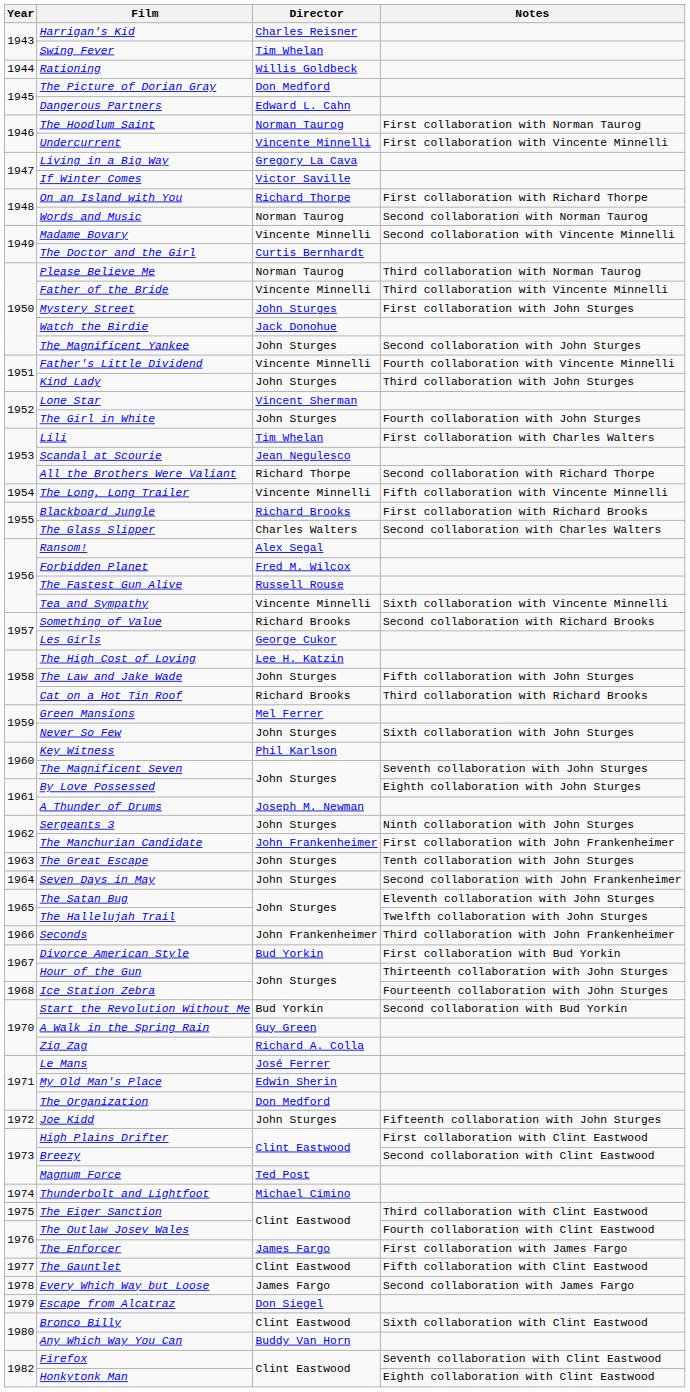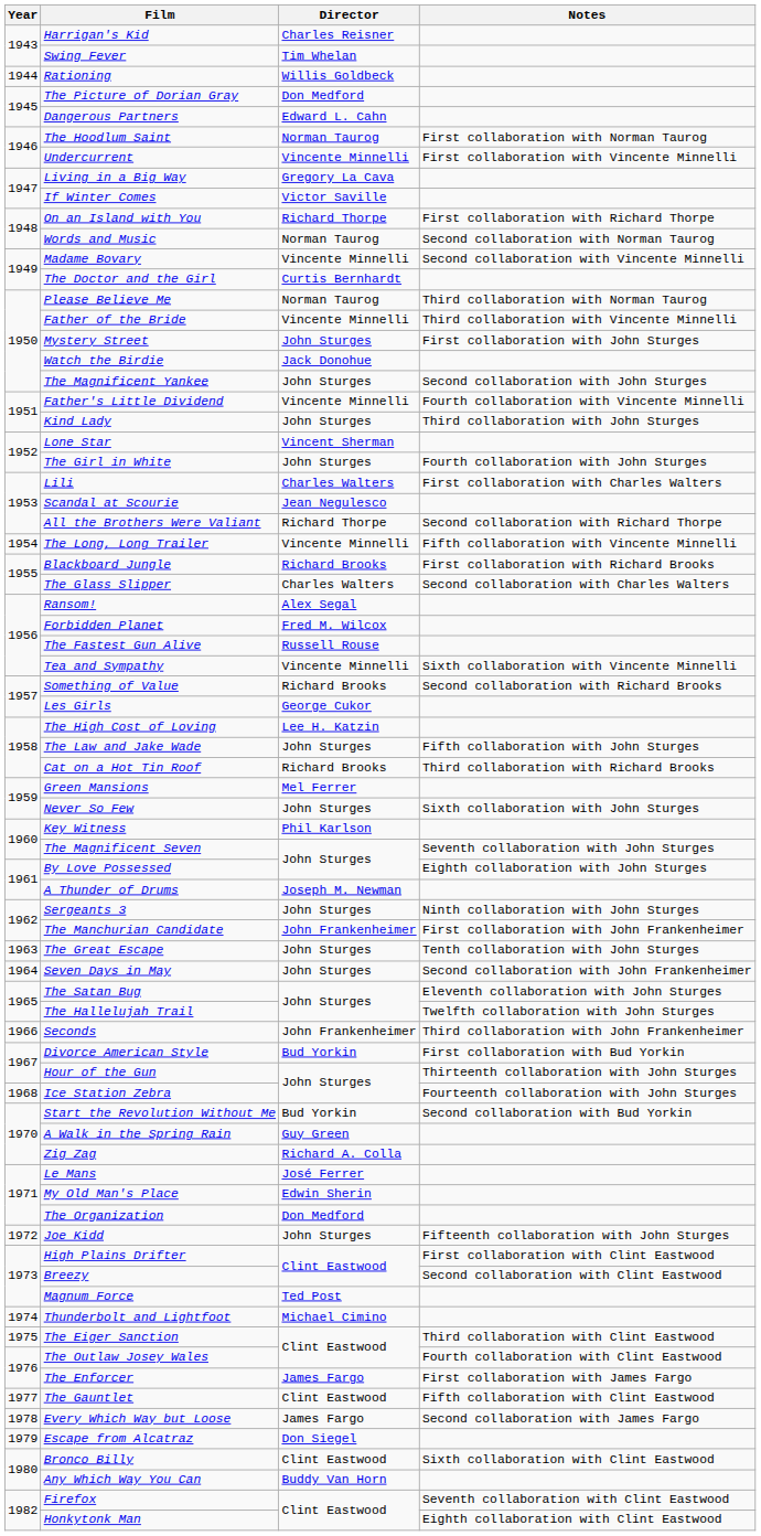Lili | Director: Tim Whelan -> Charles Walters
